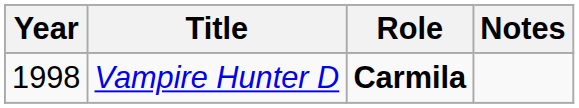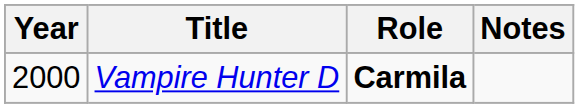Vampire Hunter D | Year: 1998 -> 2000
